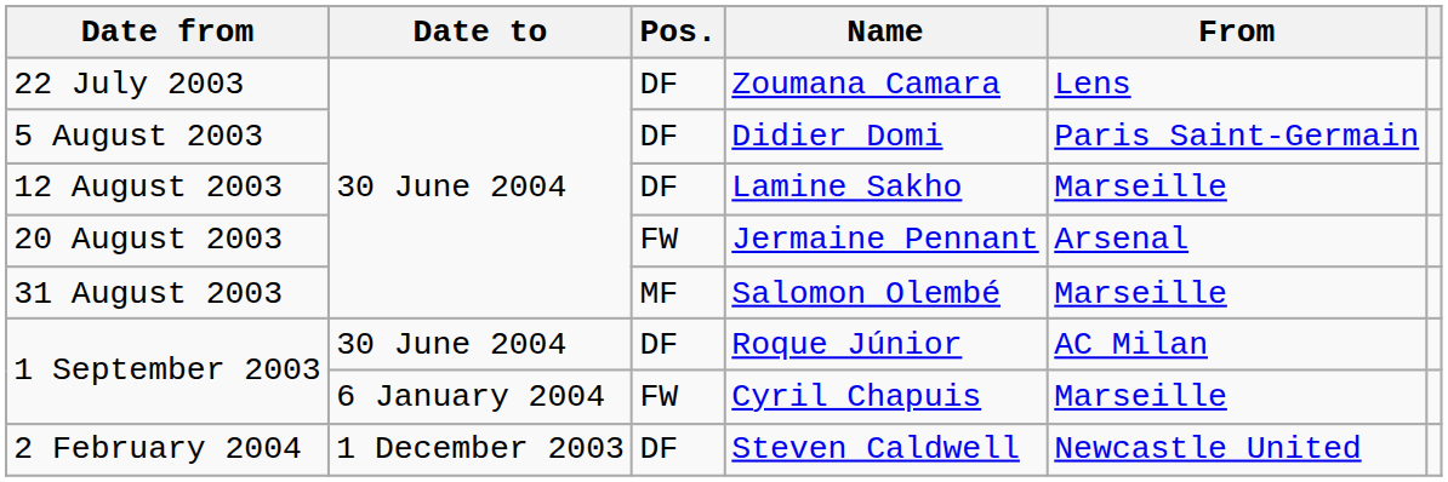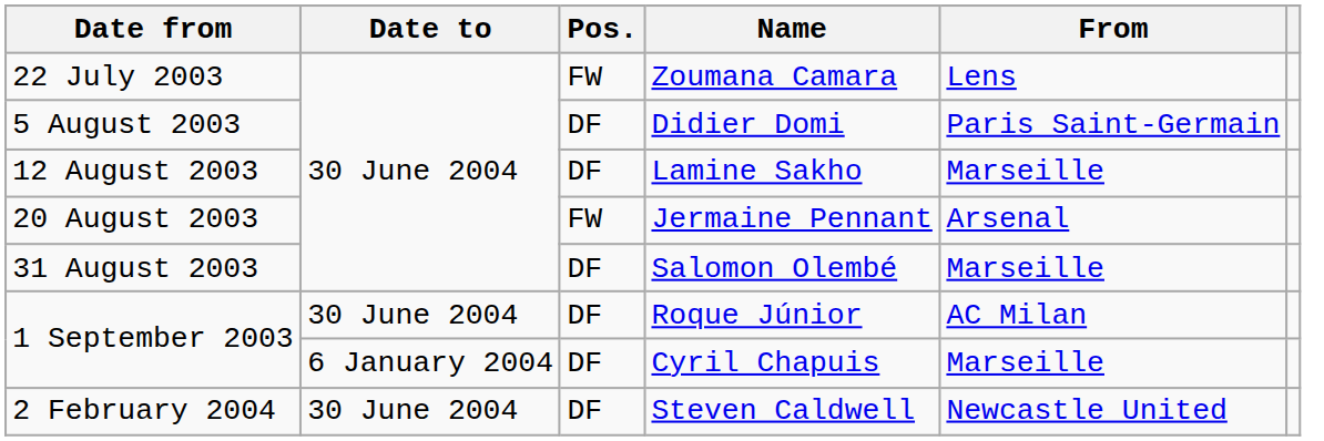Zoumana Camara | Pos.: DF -> FW
Salomon Olembé | Pos.: MF -> DF
Cyril Chapuis | Pos.: FW -> DF
Steven Caldwell | Date to: 1 December 2003 -> 30 June 2004
